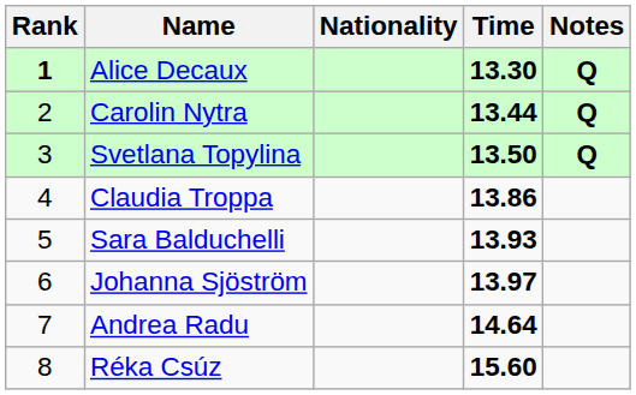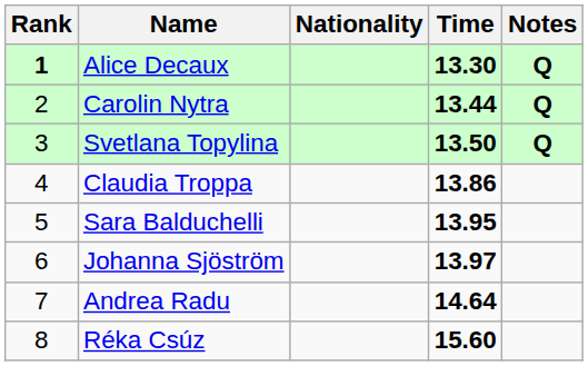Sara Balduchelli | Time: 13.93 -> 13.95
